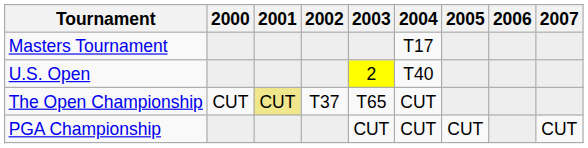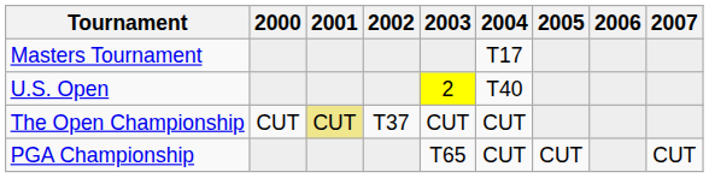The Open Championship | 2003: T65 -> CUT
PGA Championship | 2003: CUT -> T65
